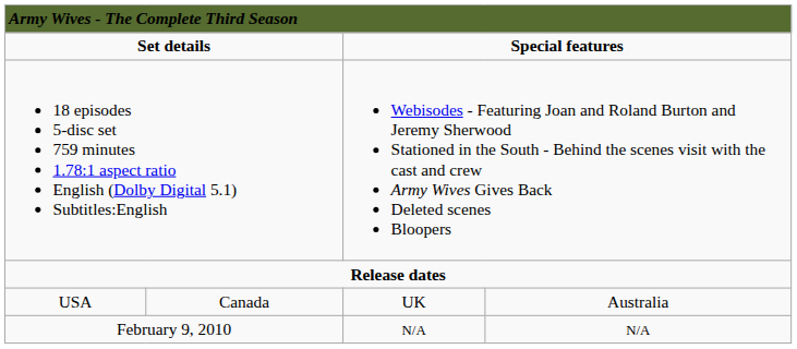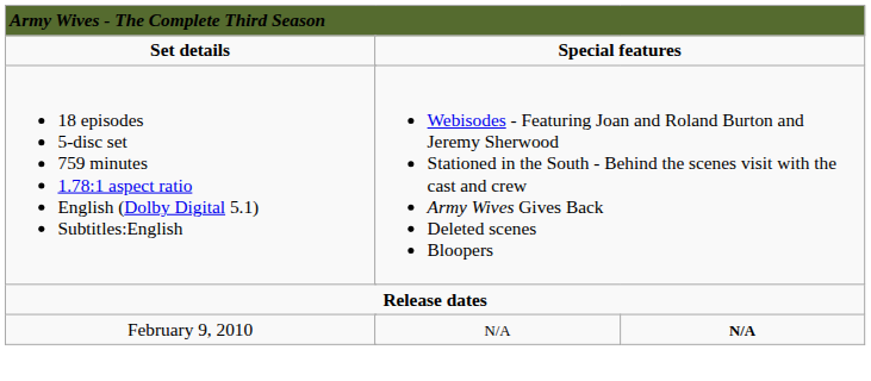- row: USA | Canada | UK | Australia
February 9, 2010 | column 4: normal -> bold
